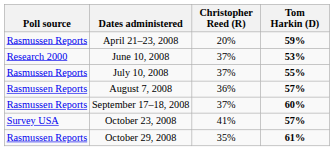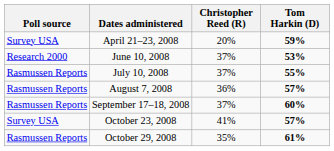April 21–23, 2008 | Poll source: Rasmussen Reports -> Survey USA
